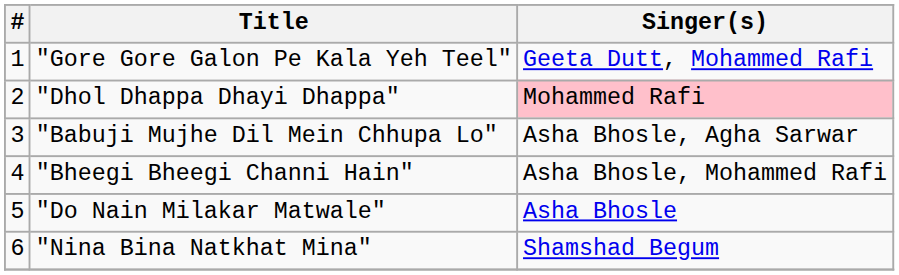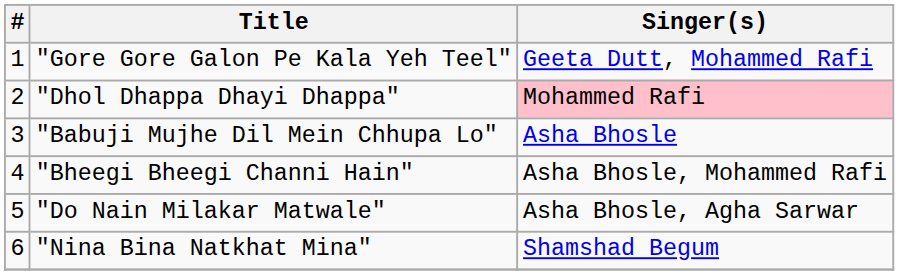"Babuji Mujhe Dil Mein Chhupa Lo" | Singer(s): Asha Bhosle, Agha Sarwar -> Asha Bhosle
"Do Nain Milakar Matwale" | Singer(s): Asha Bhosle -> Asha Bhosle, Agha Sarwar
